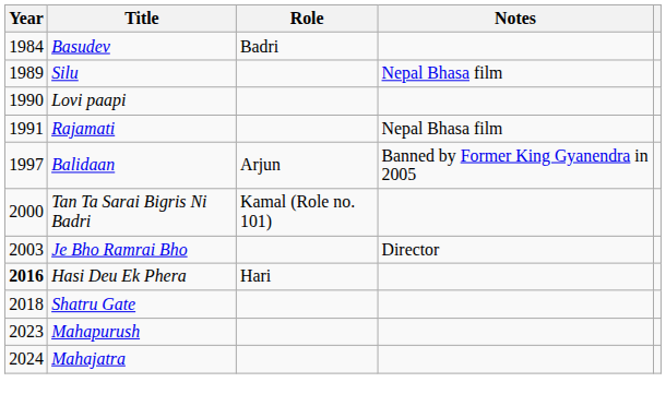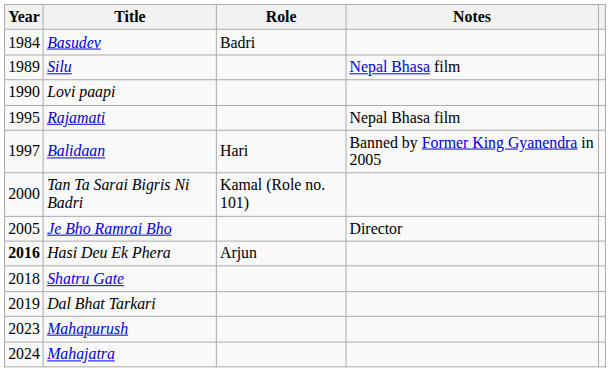Rajamati | Year: 1991 -> 1995
Balidaan | Role: Arjun -> Hari
Je Bho Ramrai Bho | Year: 2003 -> 2005
Hasi Deu Ek Phera | Role: Hari -> Arjun
+ row: 2019 | Dal Bhat Tarkari
